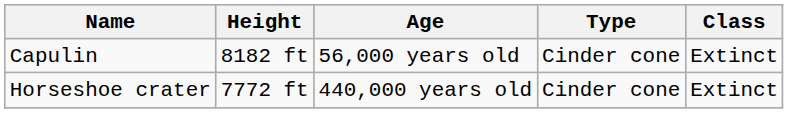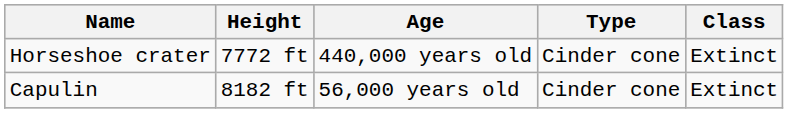rows swapped: Horseshoe crater <-> Capulin
